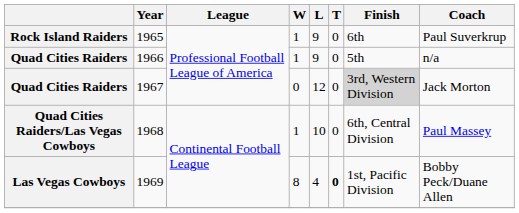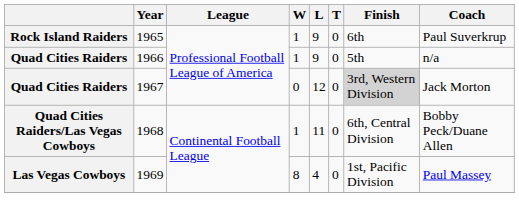1968 | L: 10 -> 11
1968 | Coach: Paul Massey -> Bobby Peck/Duane Allen
1969 | T: bold -> normal
1969 | Coach: Bobby Peck/Duane Allen -> Paul Massey
